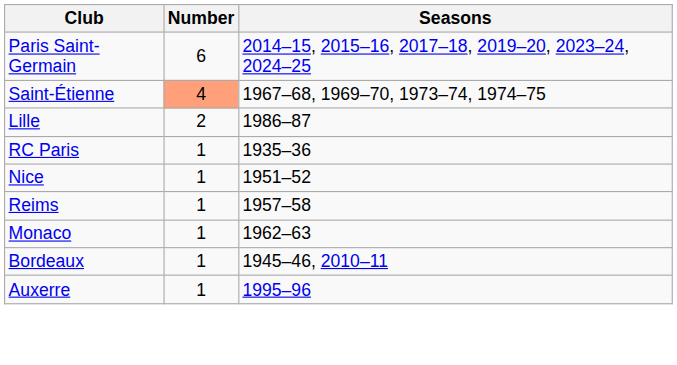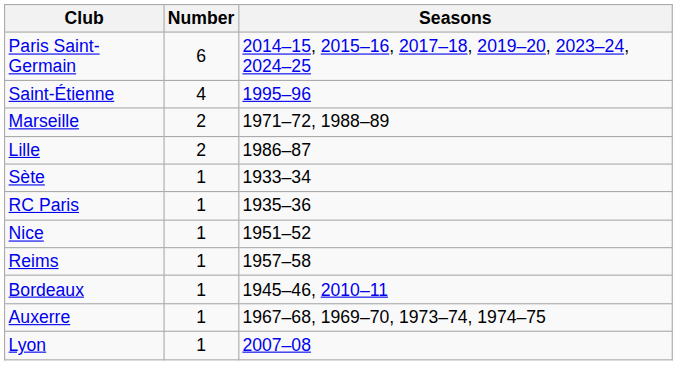Saint-Étienne | Number: lightsalmon background -> no background
Saint-Étienne | Seasons: 1967–68, 1969–70, 1973–74, 1974–75 -> 1995–96
+ row: Marseille | 2 | 1971–72, 1988–89
+ row: Sète | 1 | 1933–34
- row: Monaco | 1 | 1962–63
Auxerre | Seasons: 1995–96 -> 1967–68, 1969–70, 1973–74, 1974–75
+ row: Lyon | 1 | 2007–08
